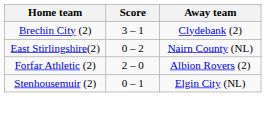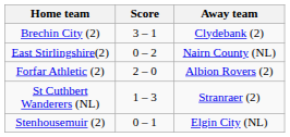+ row: St Cuthbert Wanderers (NL) | 1 – 3 | Stranraer (2)
